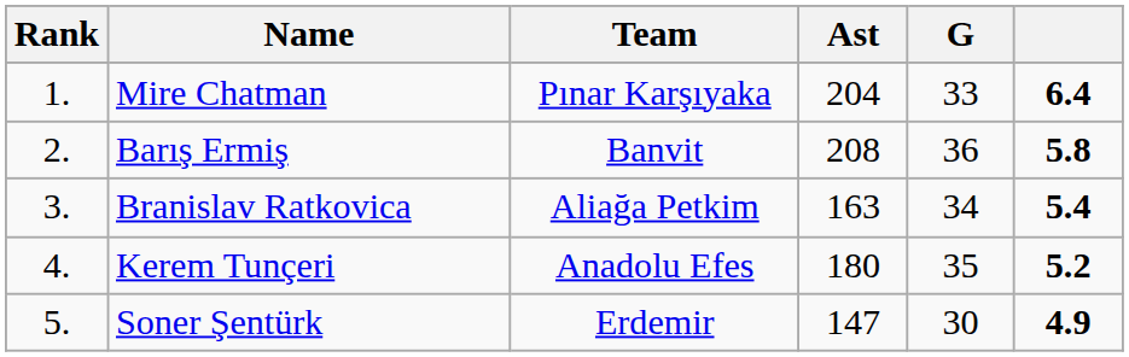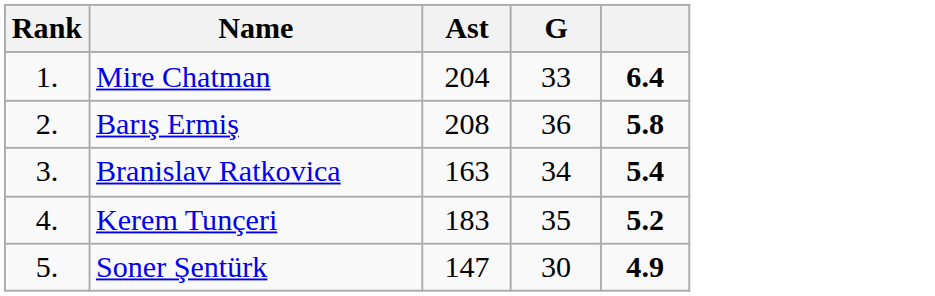- column: Team | Pınar Karşıyaka | Banvit | Aliağa Petkim | Anadolu Efes | Erdemir
Kerem Tunçeri | Ast: 180 -> 183
